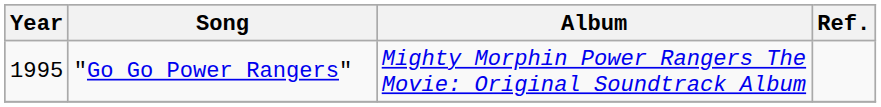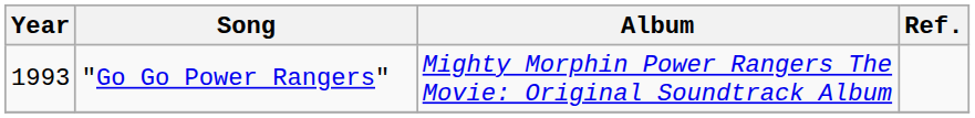"Go Go Power Rangers" | Year: 1995 -> 1993
